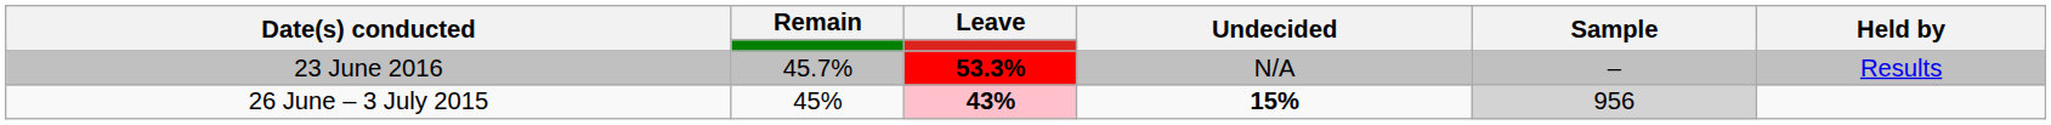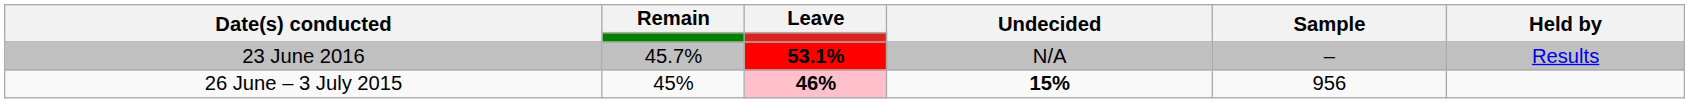23 June 2016 | Leave: 53.3% -> 53.1%
26 June – 3 July 2015 | Leave: 43% -> 46%
26 June – 3 July 2015 | Sample: lightgrey background -> no background
